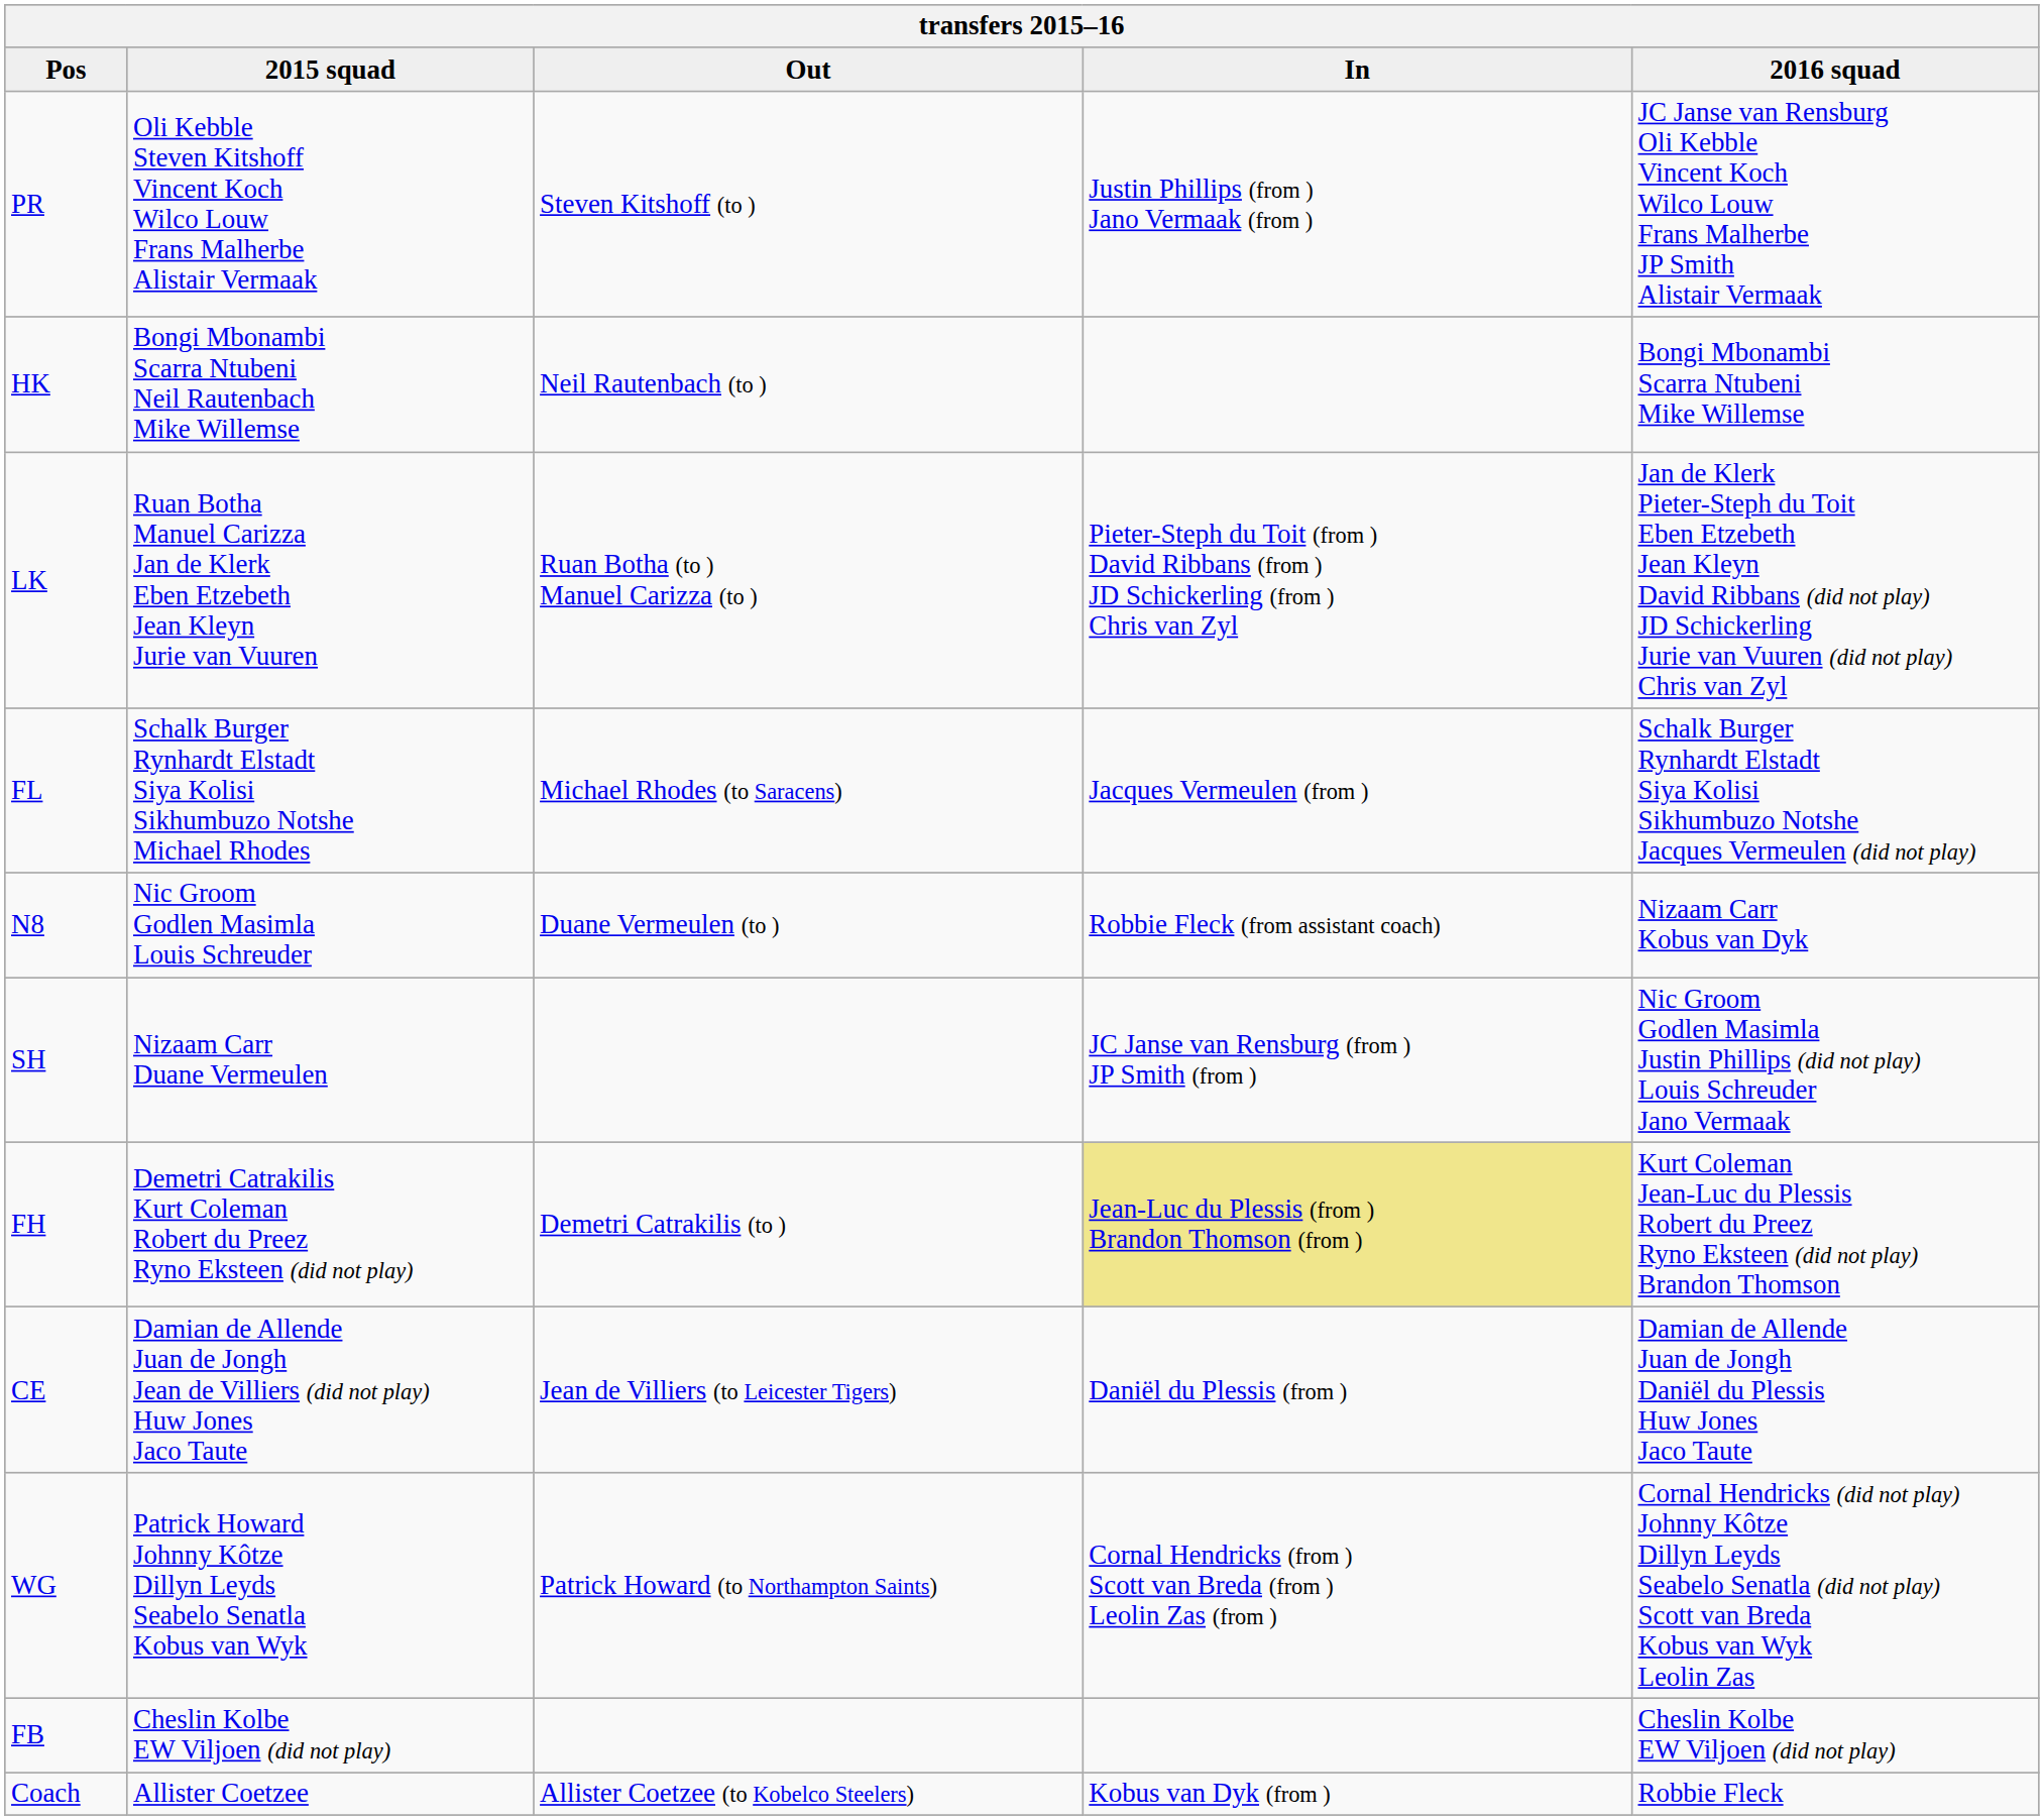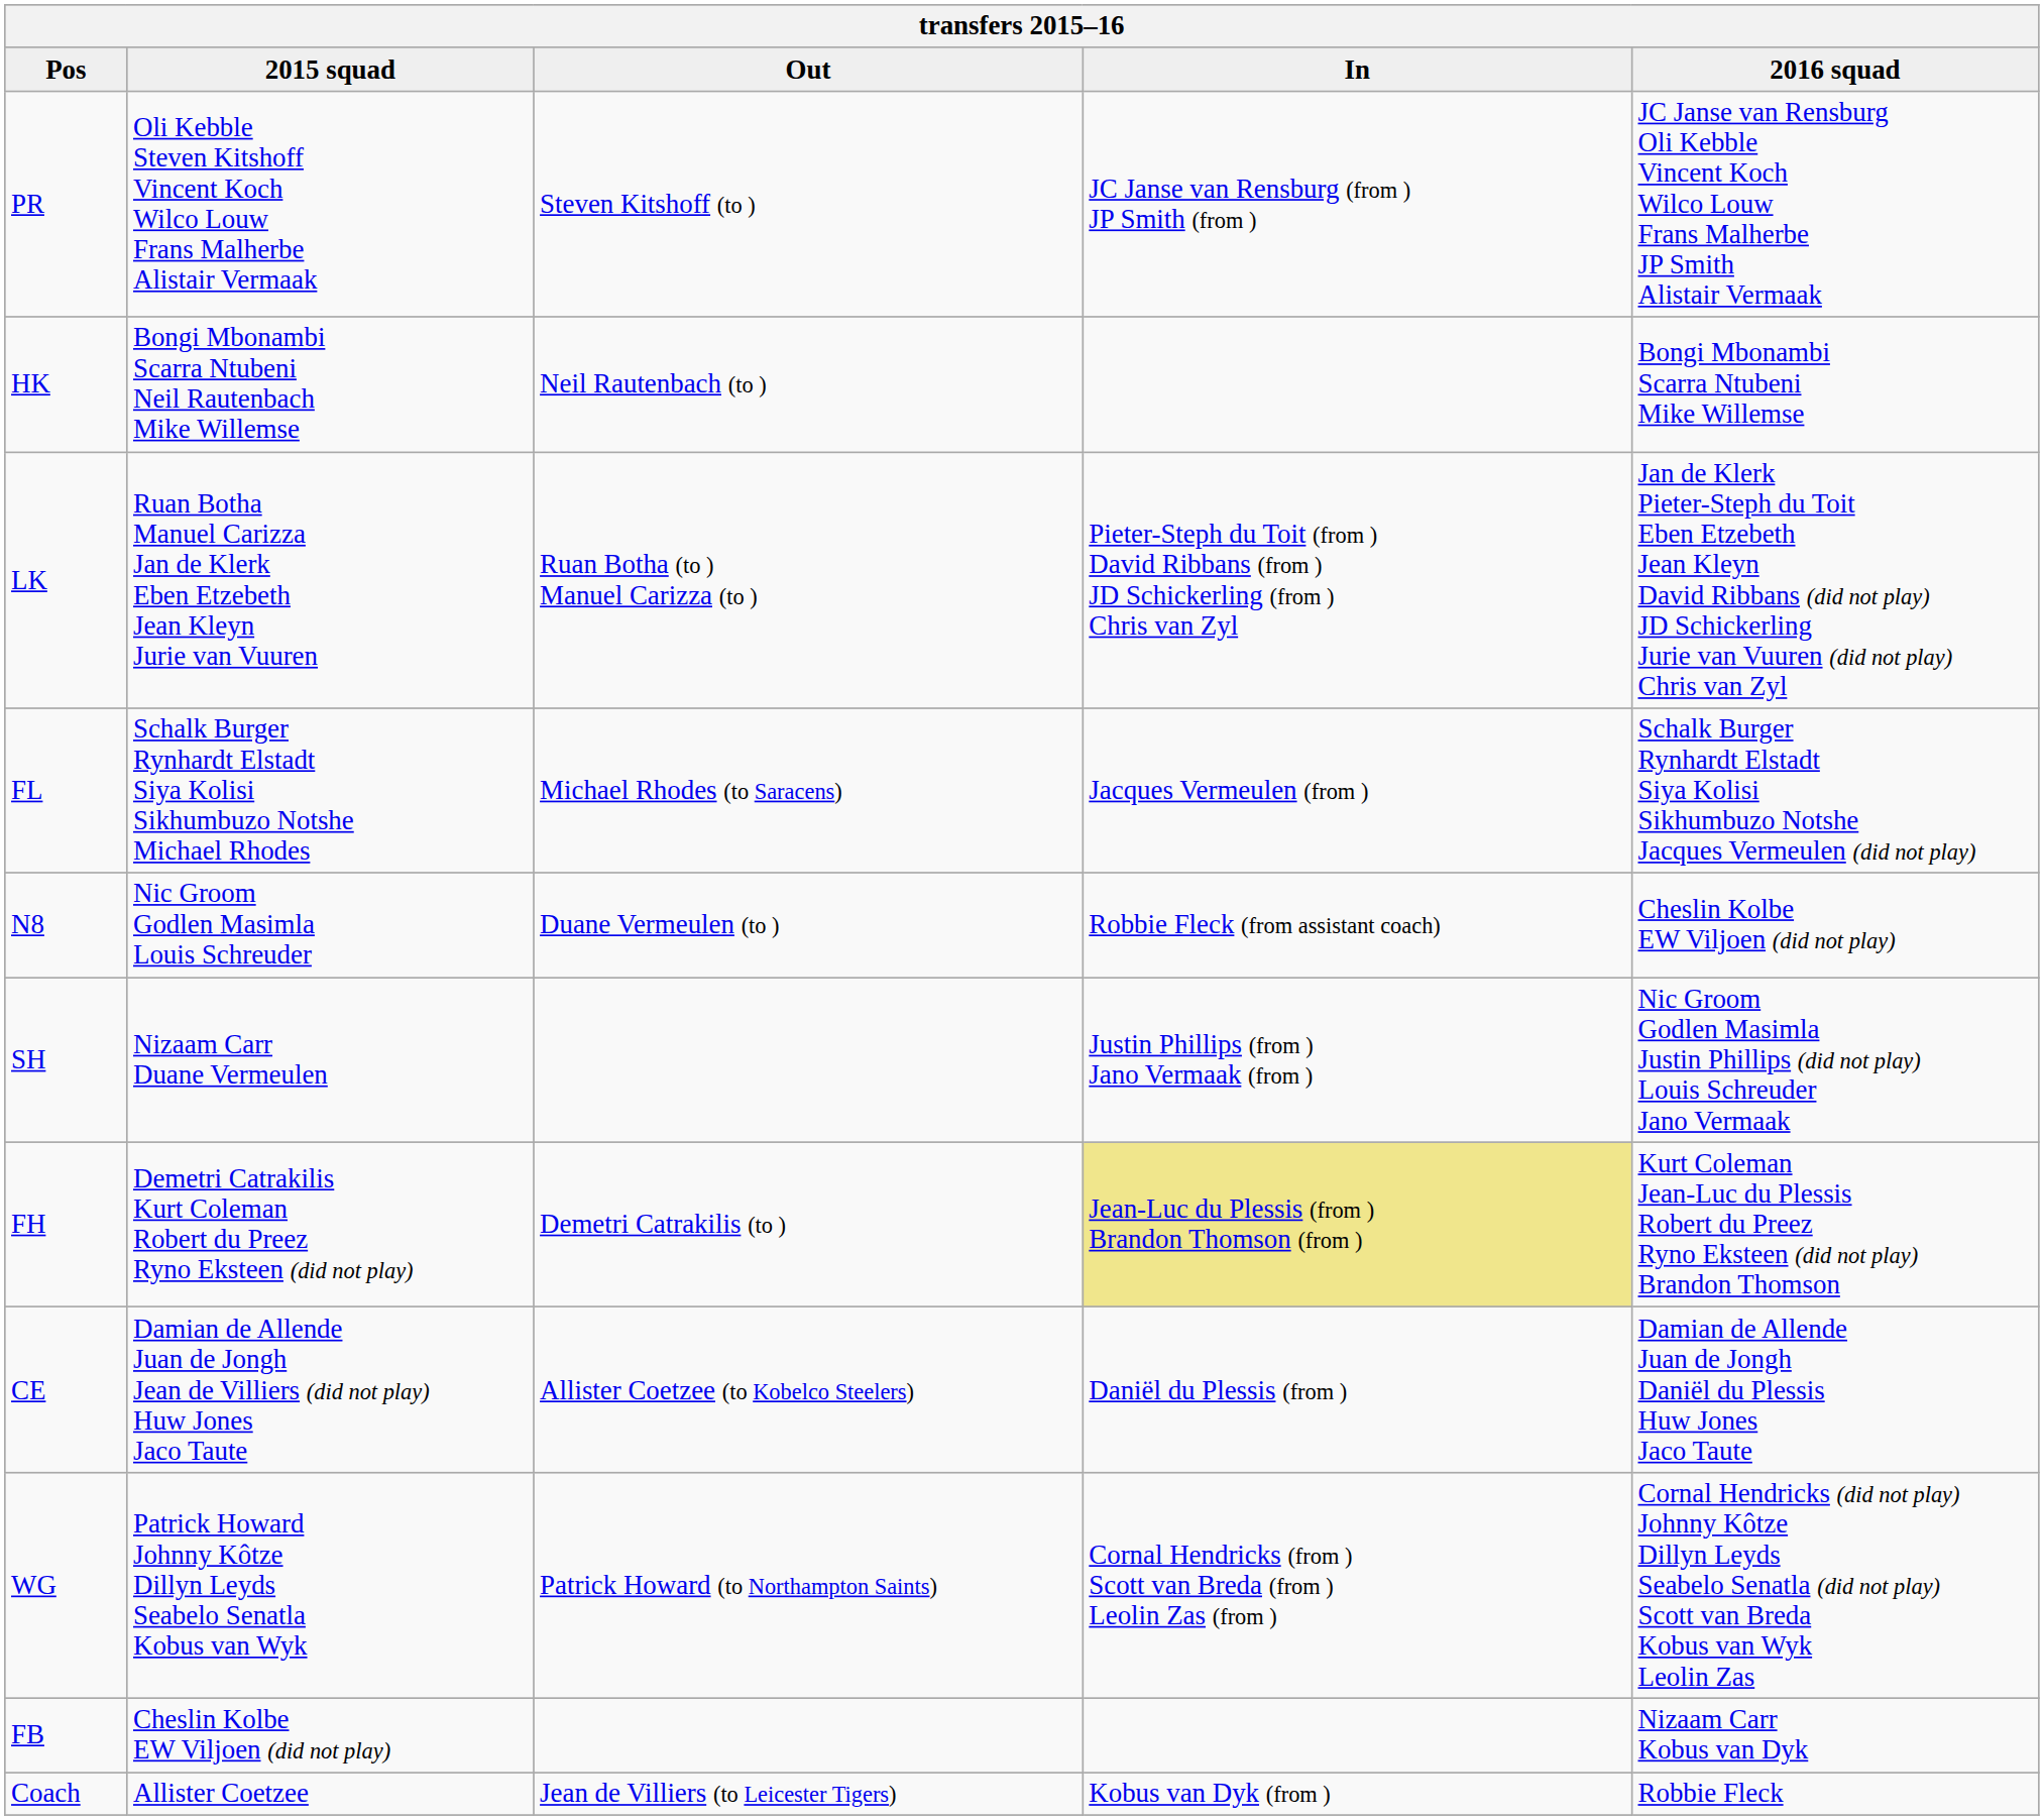PR | In: Justin Phillips (from ) Jano Vermaak (from ) -> JC Janse van Rensburg (from ) JP Smith (from )
N8 | 2016 squad: Nizaam Carr Kobus van Dyk -> Cheslin Kolbe EW Viljoen (did not play)
SH | In: JC Janse van Rensburg (from ) JP Smith (from ) -> Justin Phillips (from ) Jano Vermaak (from )
CE | Out: Jean de Villiers (to Leicester Tigers) -> Allister Coetzee (to Kobelco Steelers)
FB | 2016 squad: Cheslin Kolbe EW Viljoen (did not play) -> Nizaam Carr Kobus van Dyk
Coach | Out: Allister Coetzee (to Kobelco Steelers) -> Jean de Villiers (to Leicester Tigers)
